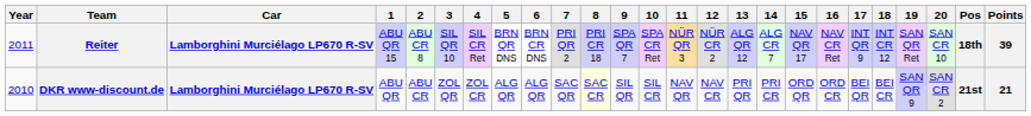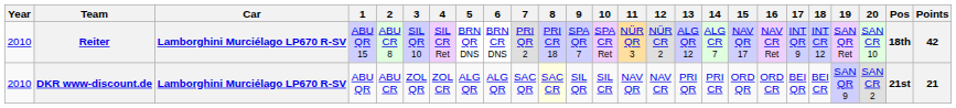Reiter | Year: 2011 -> 2010
Reiter | Points: 39 -> 42
